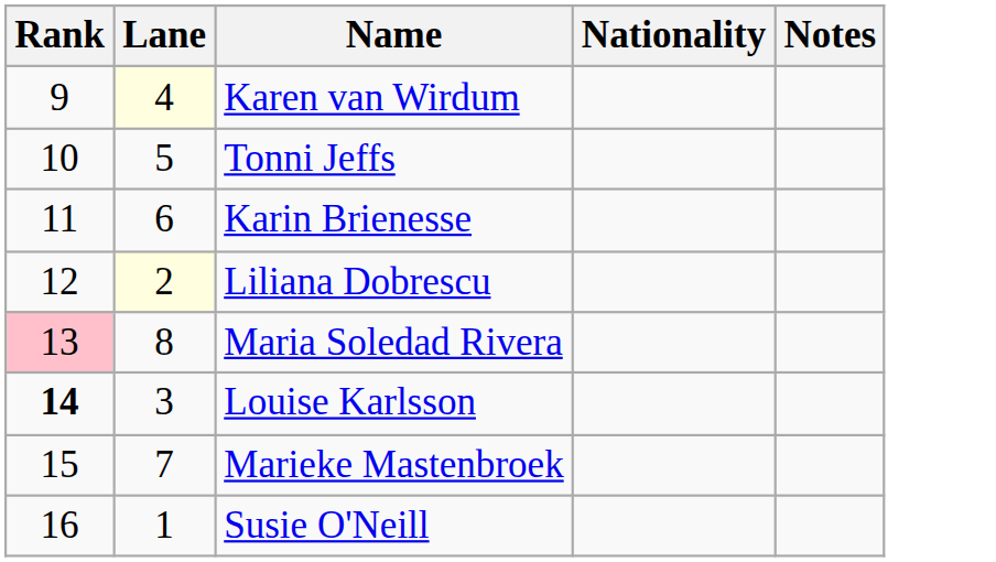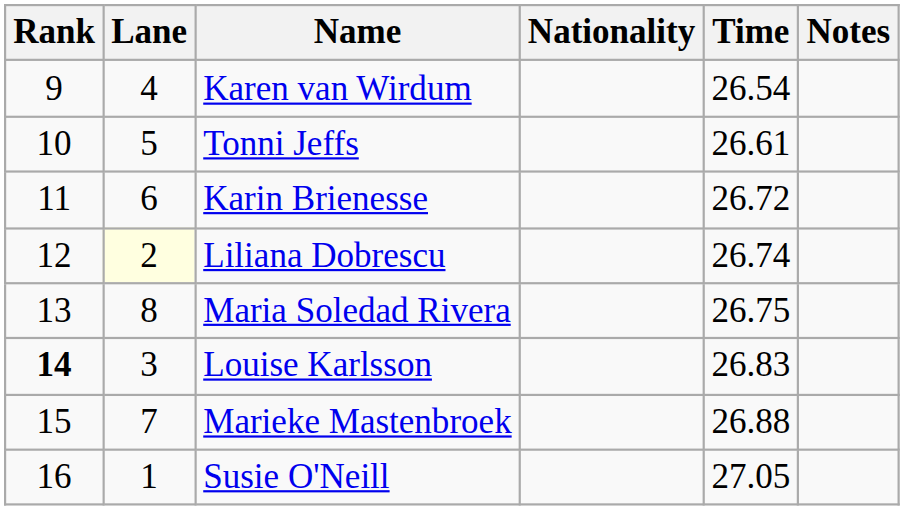+ column: Time | 26.54 | 26.61 | 26.72 | 26.74 | 26.75 | 26.83 | 26.88 | 27.05
Karen van Wirdum | Lane: lightyellow background -> no background
Maria Soledad Rivera | Rank: pink background -> no background
